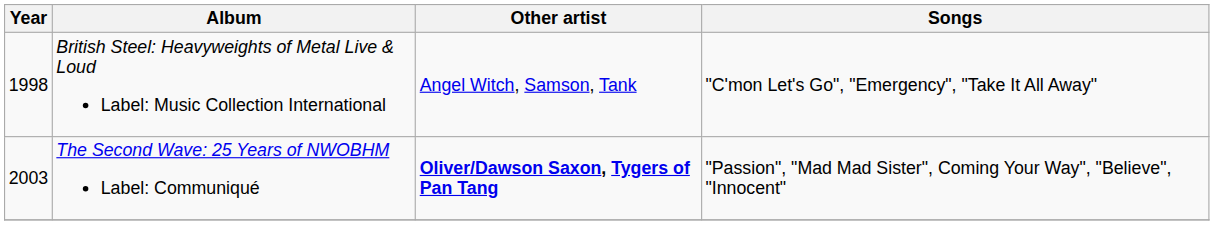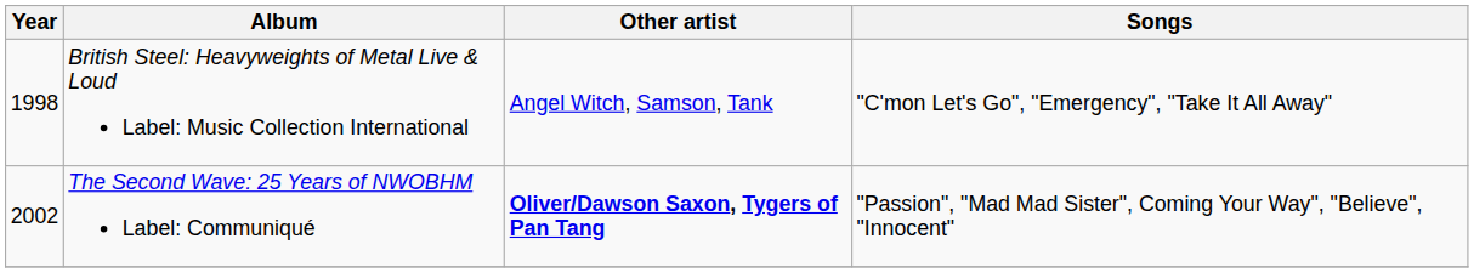The Second Wave: 25 Years of NWOBHM Label: Communiqué | Year: 2003 -> 2002
